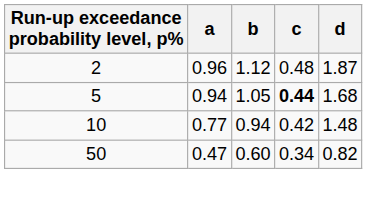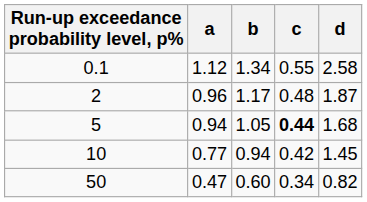+ row: 0.1 | 1.12 | 1.34 | 0.55 | 2.58
2 | b: 1.12 -> 1.17
10 | d: 1.48 -> 1.45
